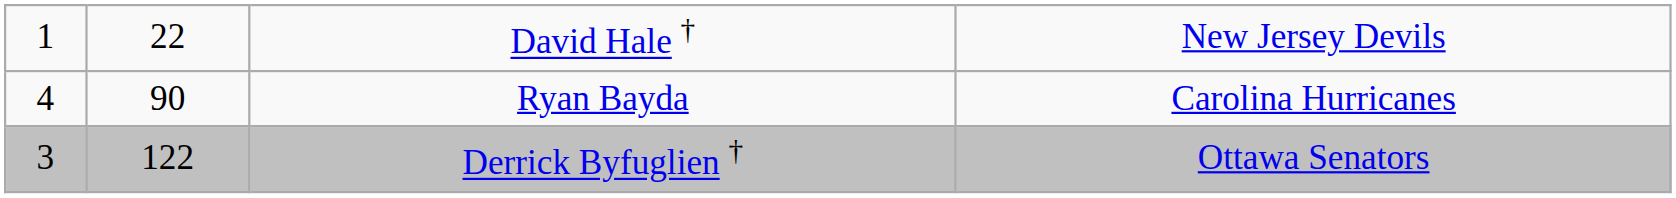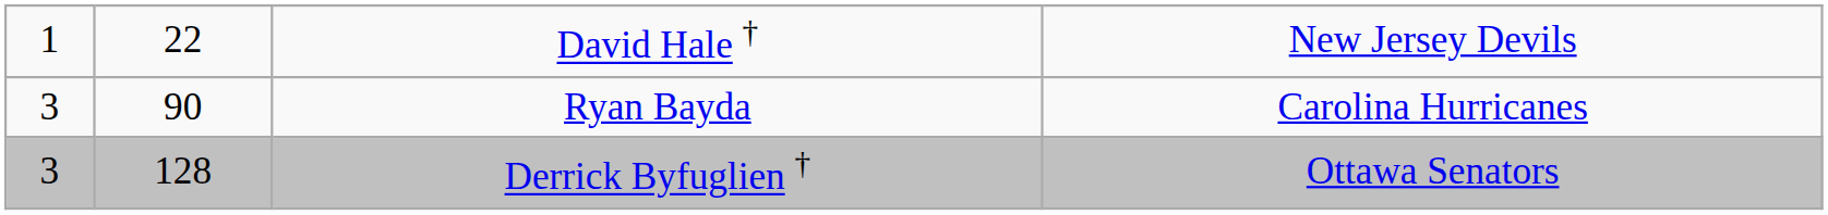Ryan Bayda | column 1: 4 -> 3
Derrick Byfuglien † | column 2: 122 -> 128
